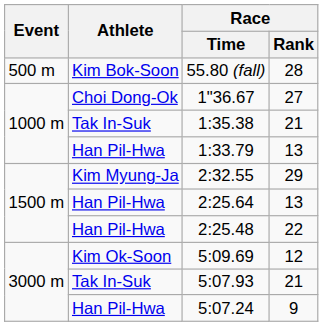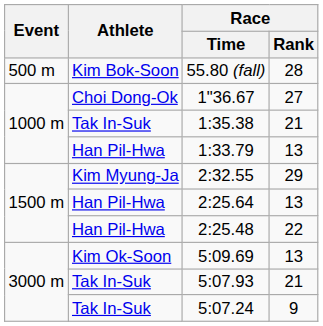5:09.69 | Race / Rank: 12 -> 13
5:07.24 | Athlete: Han Pil-Hwa -> Tak In-Suk
